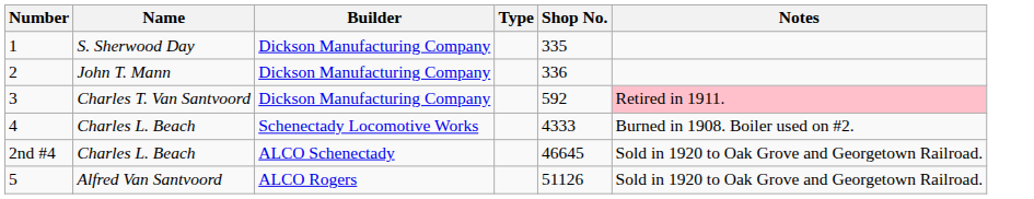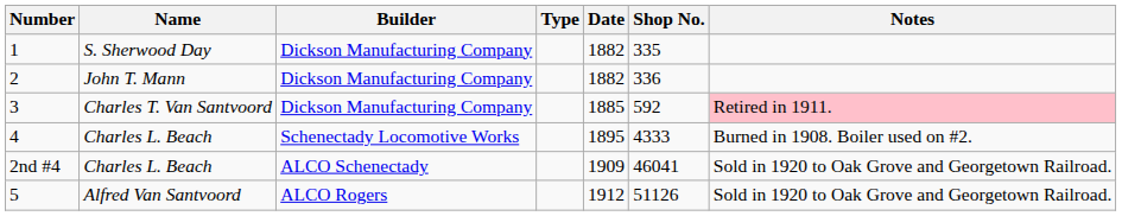+ column: Date | 1882 | 1882 | 1885 | 1895 | 1909 | 1912
2nd #4 | Shop No.: 46645 -> 46041
